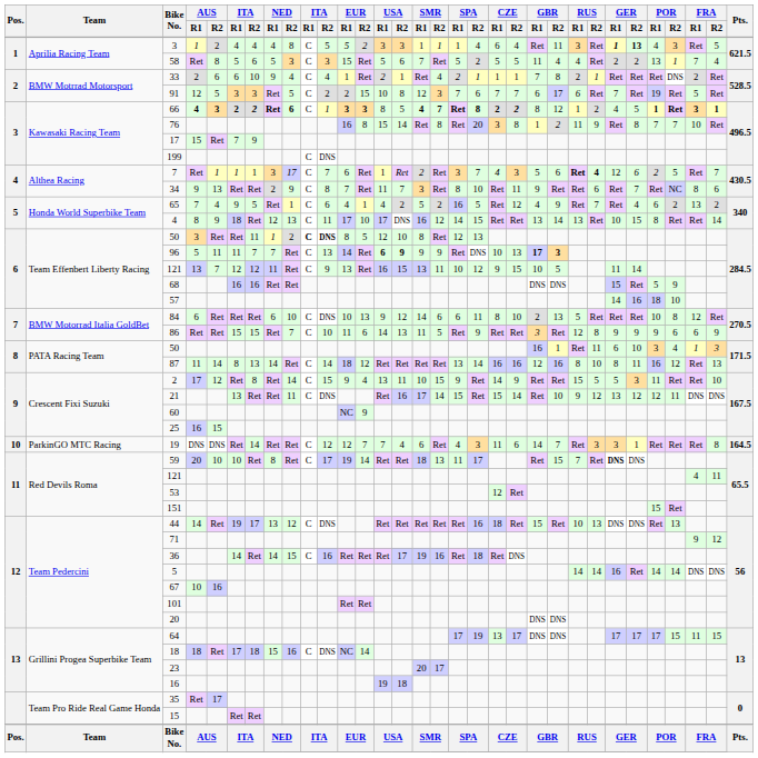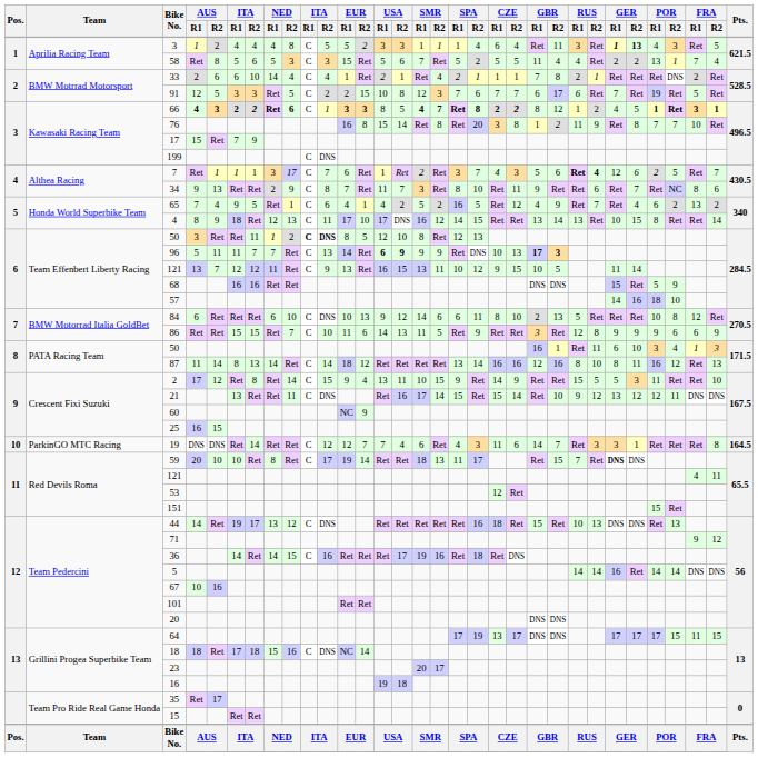33 | NED / R1: 9 -> 14
